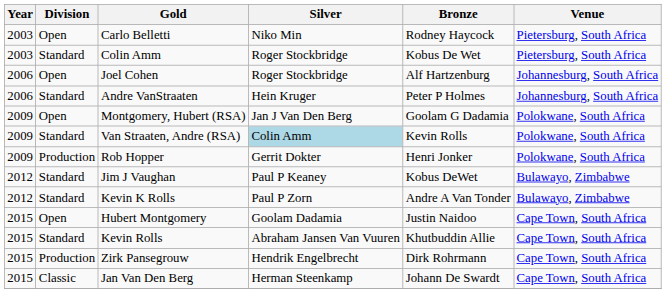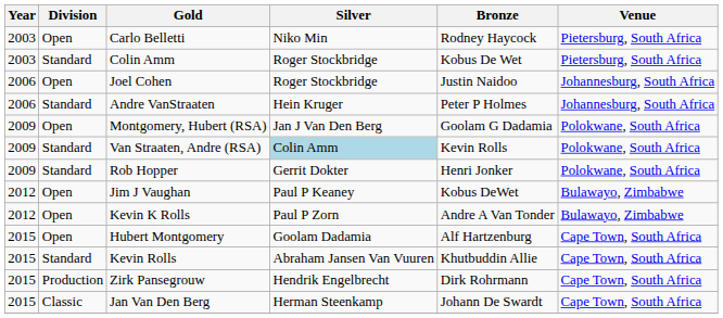Joel Cohen | Bronze: Alf Hartzenburg -> Justin Naidoo
Rob Hopper | Division: Production -> Standard
Jim J Vaughan | Division: Standard -> Open
Kevin K Rolls | Division: Standard -> Open
Hubert Montgomery | Bronze: Justin Naidoo -> Alf Hartzenburg
